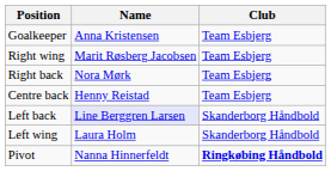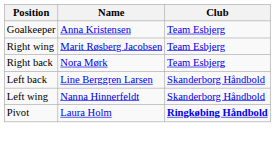- row: Centre back | Henny Reistad | Team Esbjerg
Left back | Name: lavender background -> no background
Left wing | Name: Laura Holm -> Nanna Hinnerfeldt
Pivot | Name: Nanna Hinnerfeldt -> Laura Holm
